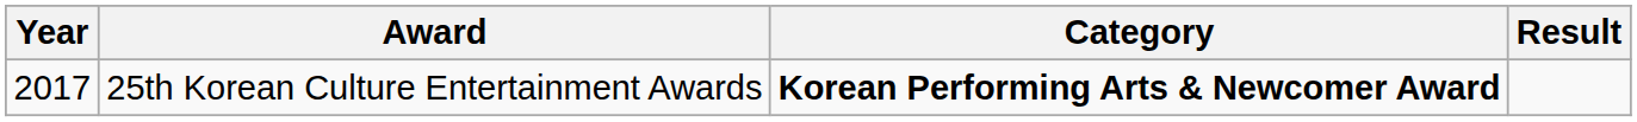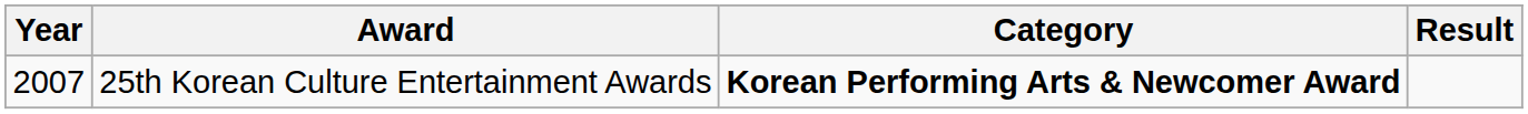25th Korean Culture Entertainment Awards | Year: 2017 -> 2007
